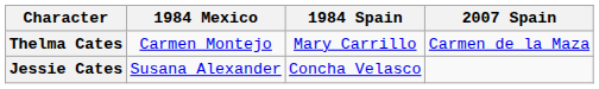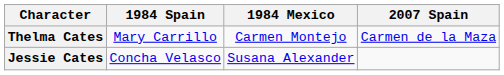columns swapped: 1984 Spain <-> 1984 Mexico
